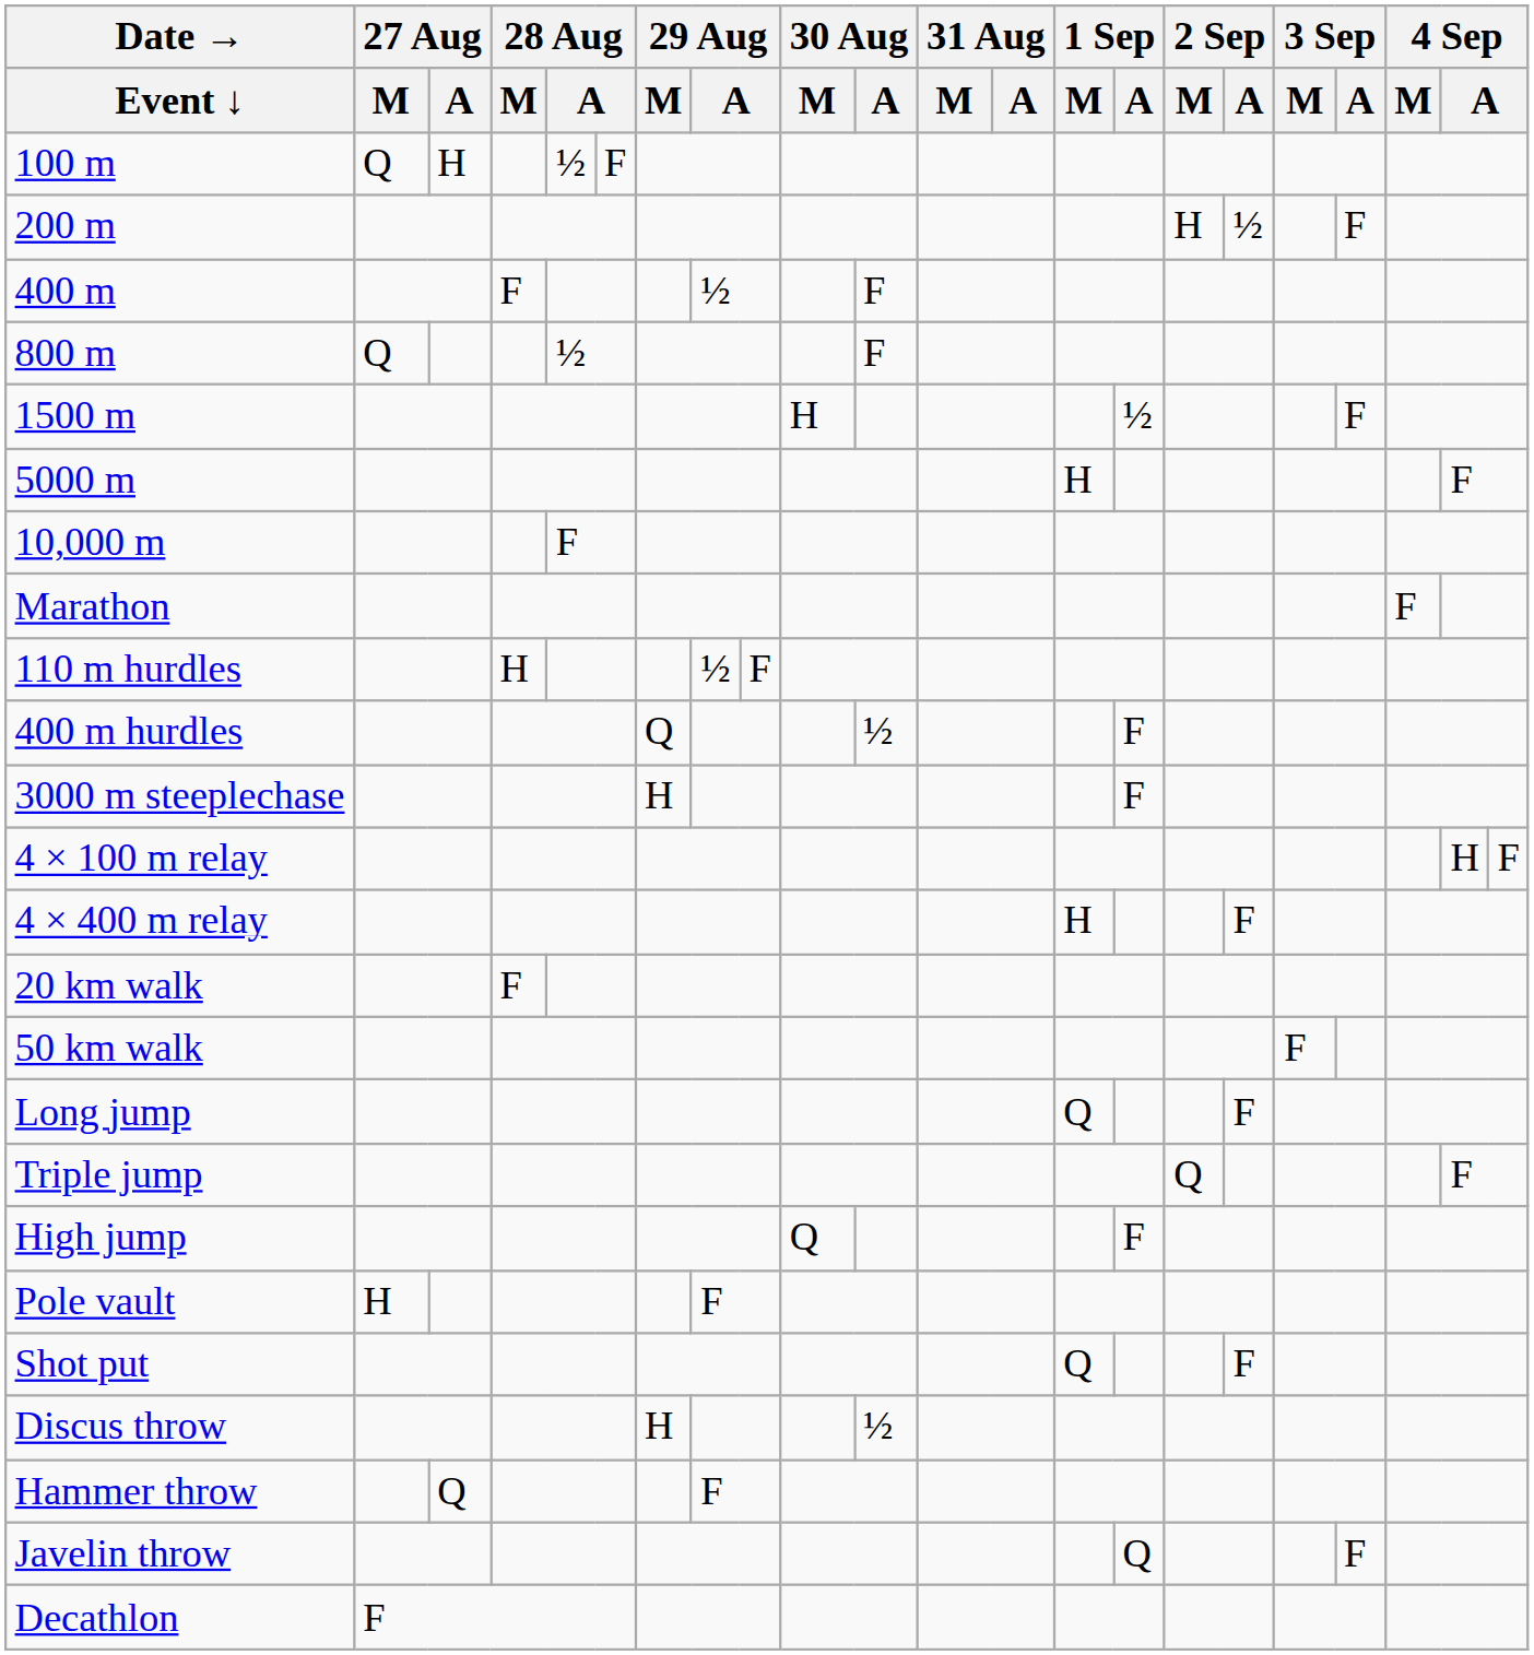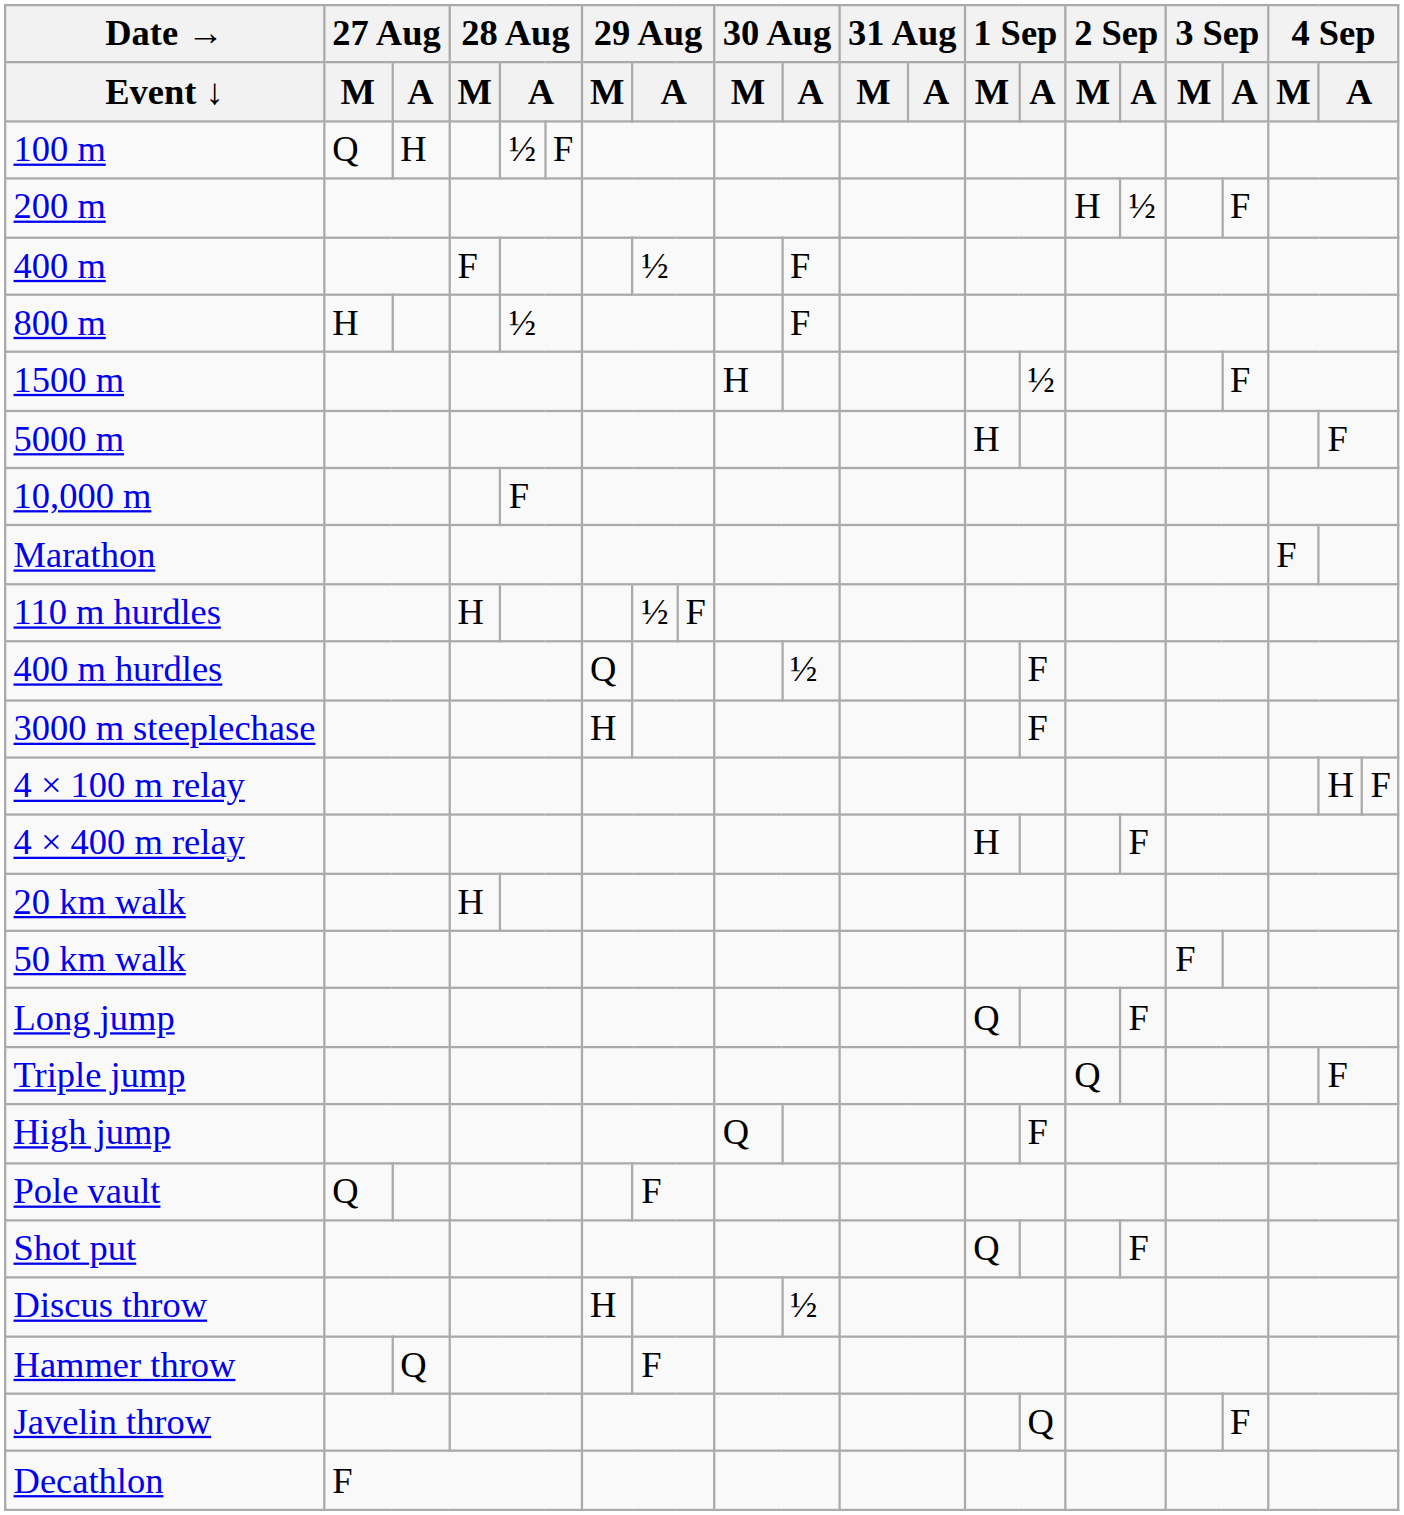800 m | 27 Aug / M: Q -> H
20 km walk | 28 Aug / M: F -> H
Pole vault | 27 Aug / M: H -> Q
